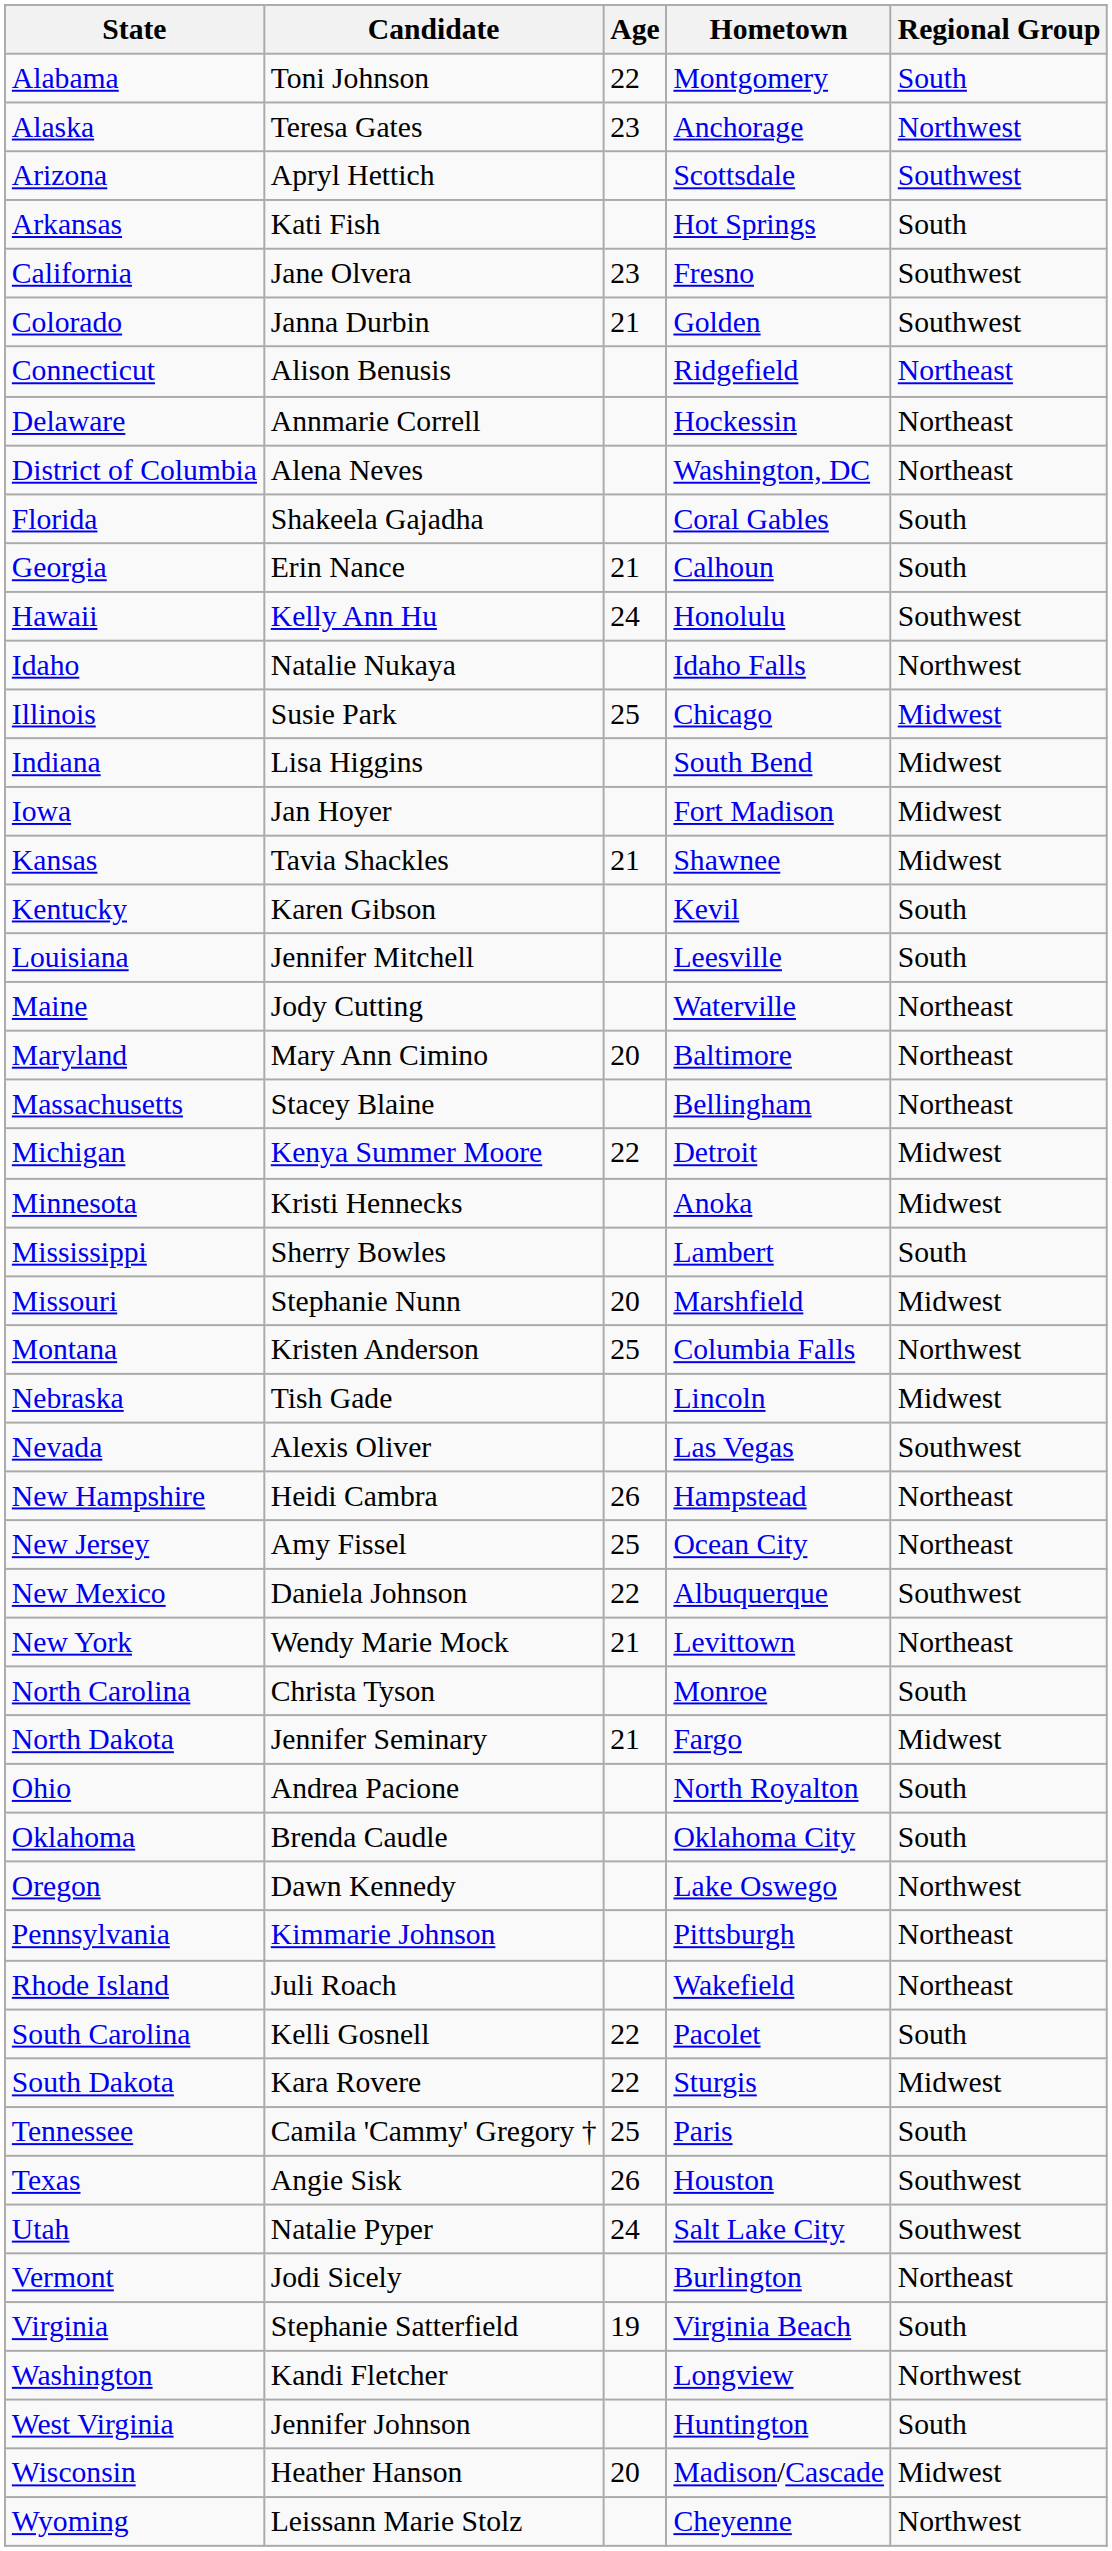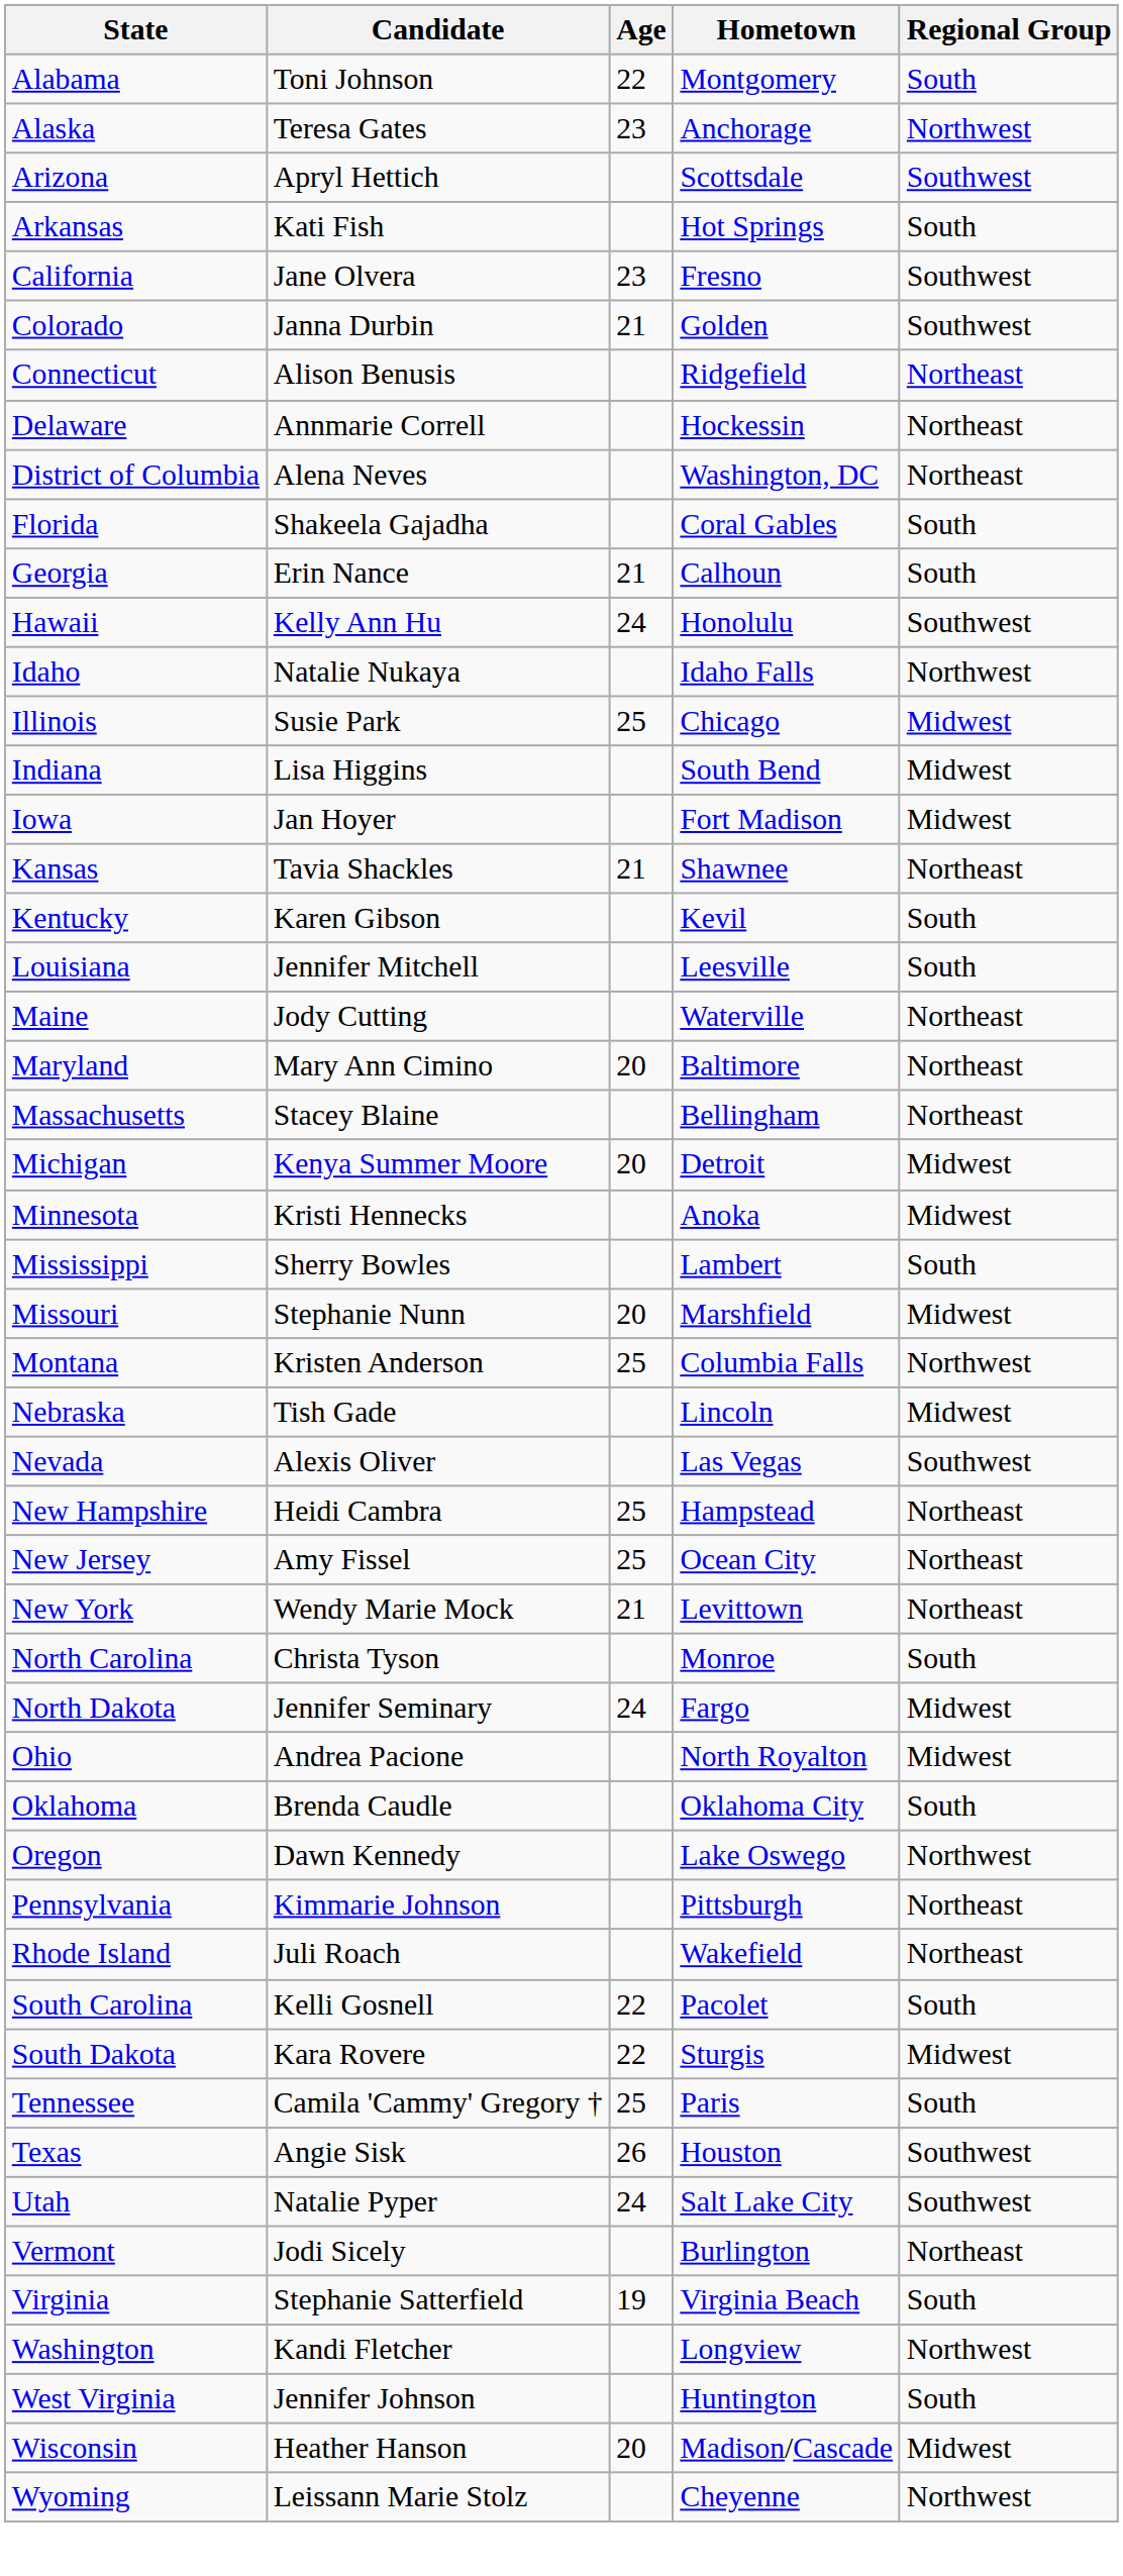Kansas | Regional Group: Midwest -> Northeast
Michigan | Age: 22 -> 20
New Hampshire | Age: 26 -> 25
- row: New Mexico | Daniela Johnson | 22 | Albuquerque | Southwest
North Dakota | Age: 21 -> 24
Ohio | Regional Group: South -> Midwest
